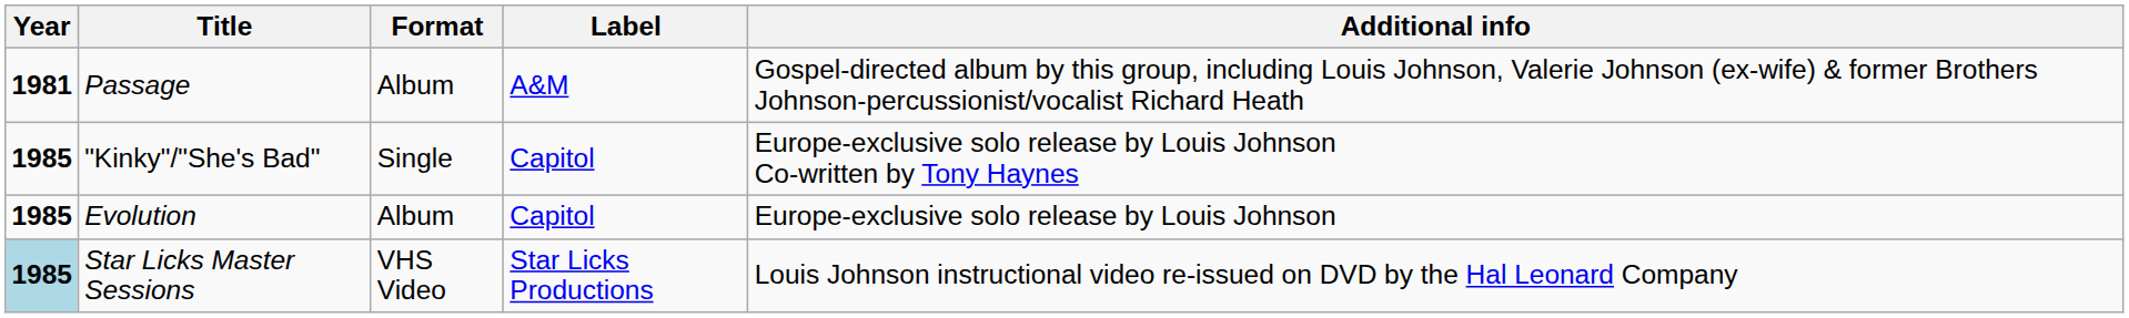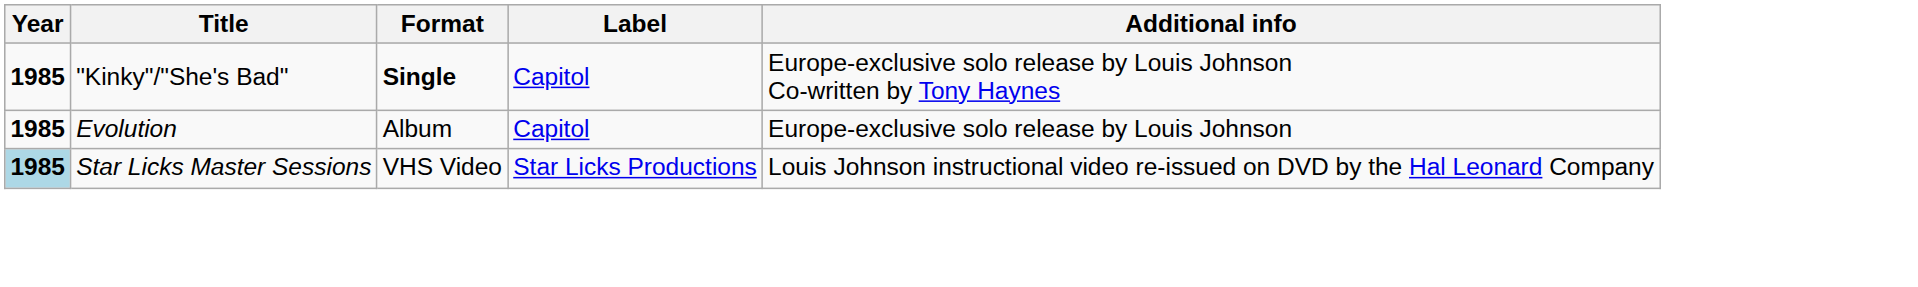- row: 1981 | Passage | Album | A&M | Gospel-directed album by this group, including Louis Johnson, Valerie Johnson (ex-wife) & former Brothers Johnson-percussionist/vocalist Richard Heath
"Kinky"/"She's Bad" | Format: normal -> bold
